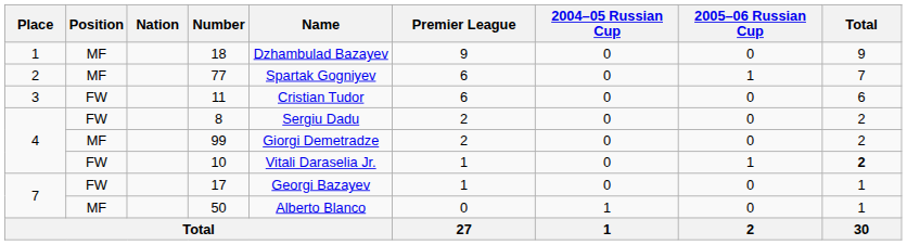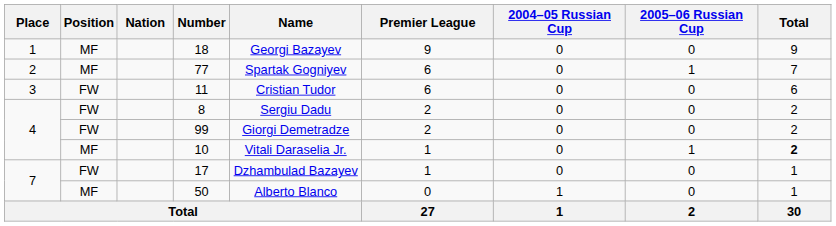18 | Name: Dzhambulad Bazayev -> Georgi Bazayev
99 | Position: MF -> FW
10 | Position: FW -> MF
17 | Name: Georgi Bazayev -> Dzhambulad Bazayev
